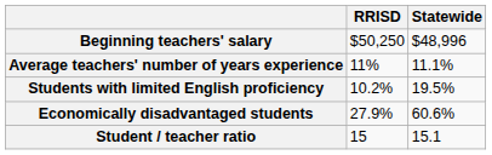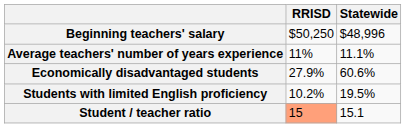rows swapped: Economically disadvantaged students <-> Students with limited English proficiency
Student / teacher ratio | RRISD: no background -> lightsalmon background
